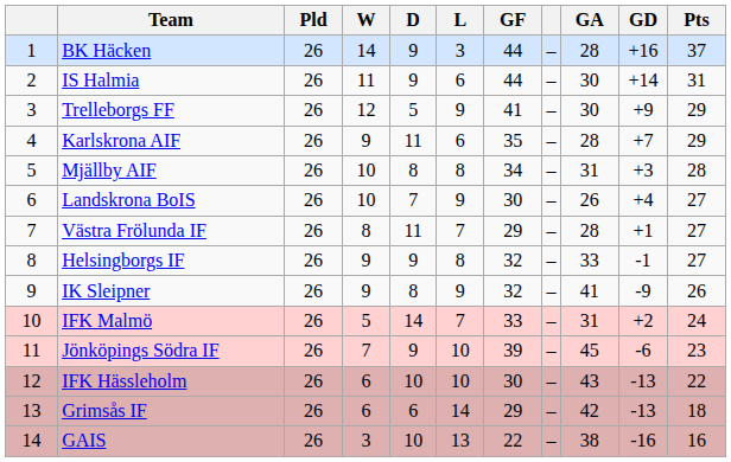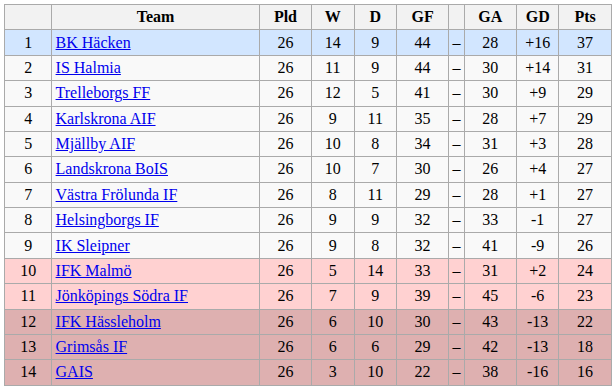- column: L | 3 | 6 | 9 | 6 | 8 | 9 | 7 | 8 | 9 | 7 | 10 | 10 | 14 | 13
